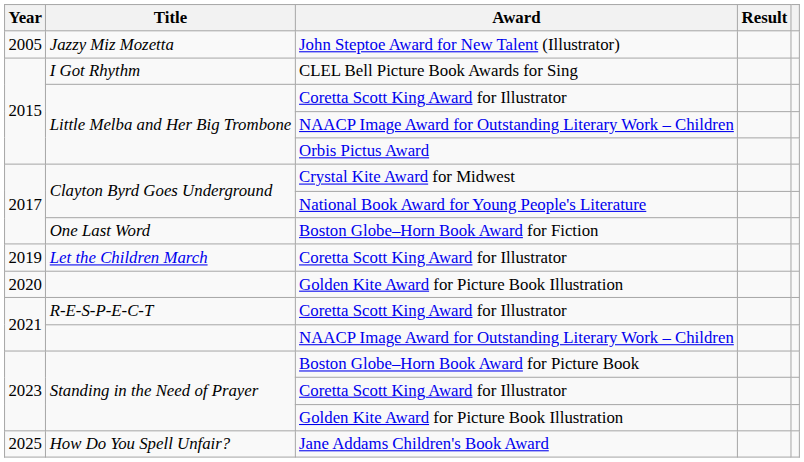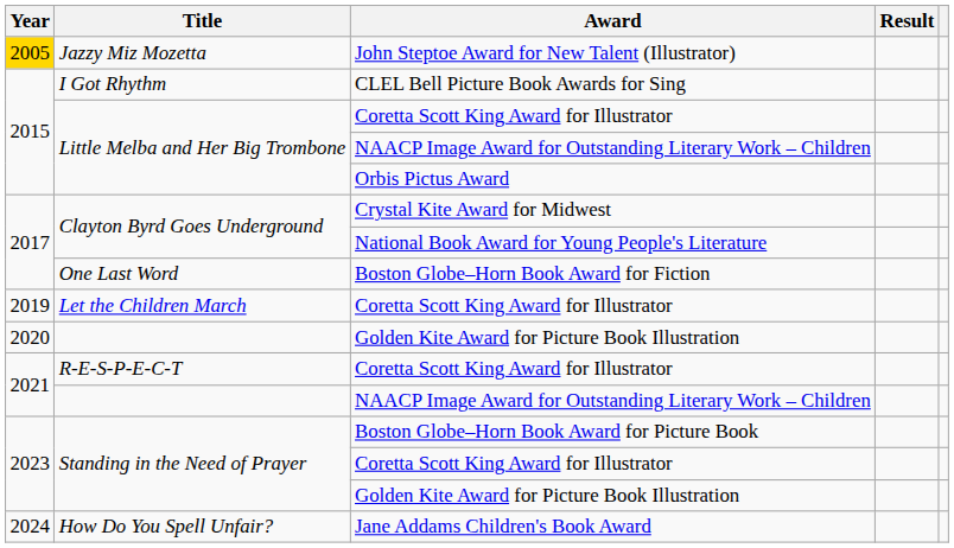John Steptoe Award for New Talent (Illustrator) | Year: no background -> gold background
Jane Addams Children's Book Award | Year: 2025 -> 2024
